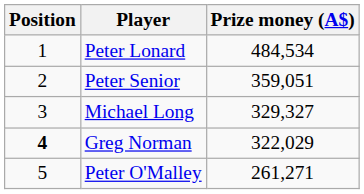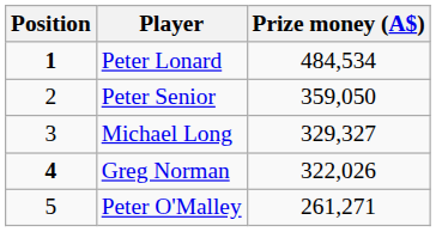Peter Lonard | Position: normal -> bold
Peter Senior | Prize money (A$): 359,051 -> 359,050
Greg Norman | Prize money (A$): 322,029 -> 322,026
